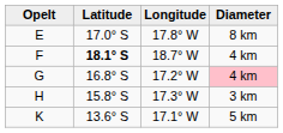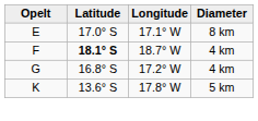E | Longitude: 17.8° W -> 17.1° W
G | Diameter: pink background -> no background
- row: H | 15.8° S | 17.3° W | 3 km
K | Longitude: 17.1° W -> 17.8° W
